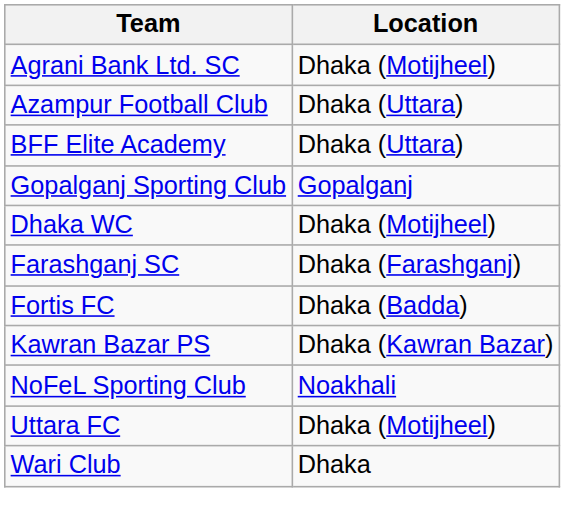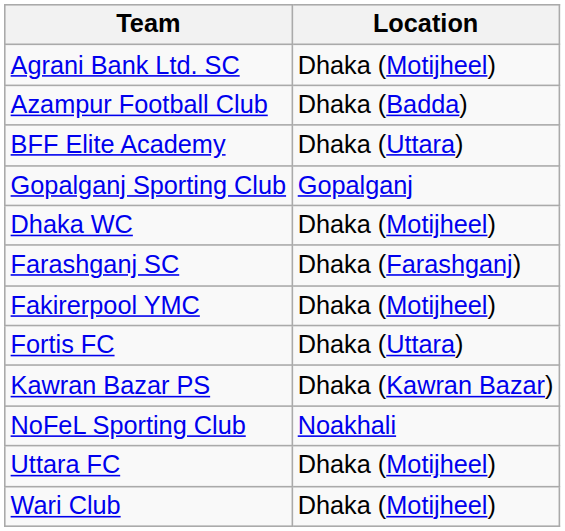Azampur Football Club | Location: Dhaka (Uttara) -> Dhaka (Badda)
+ row: Fakirerpool YMC | Dhaka (Motijheel)
Fortis FC | Location: Dhaka (Badda) -> Dhaka (Uttara)
Wari Club | Location: Dhaka -> Dhaka (Motijheel)
